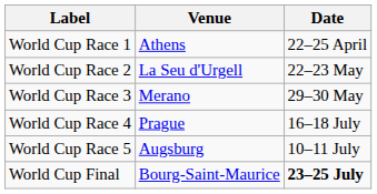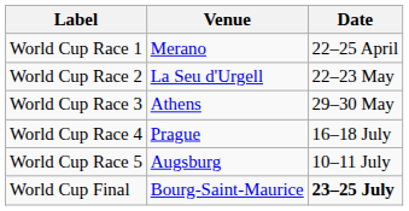World Cup Race 1 | Venue: Athens -> Merano
World Cup Race 3 | Venue: Merano -> Athens
